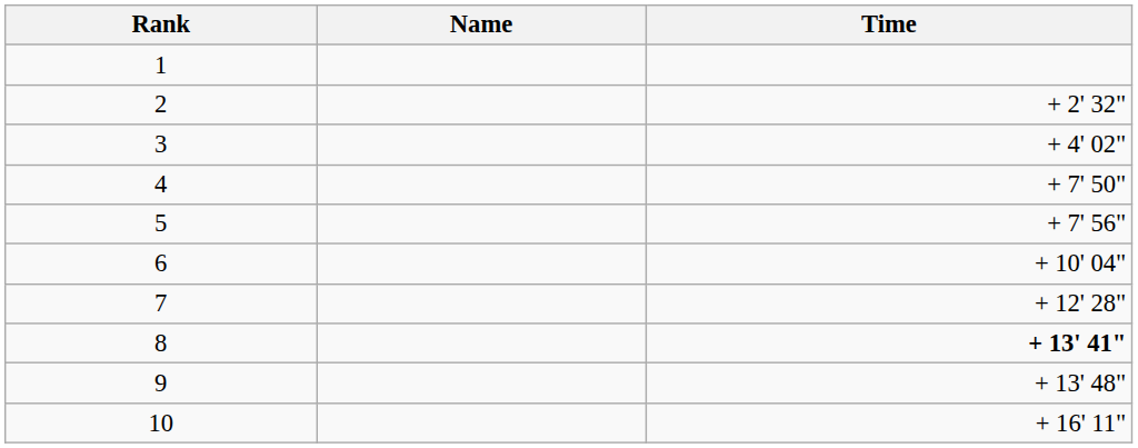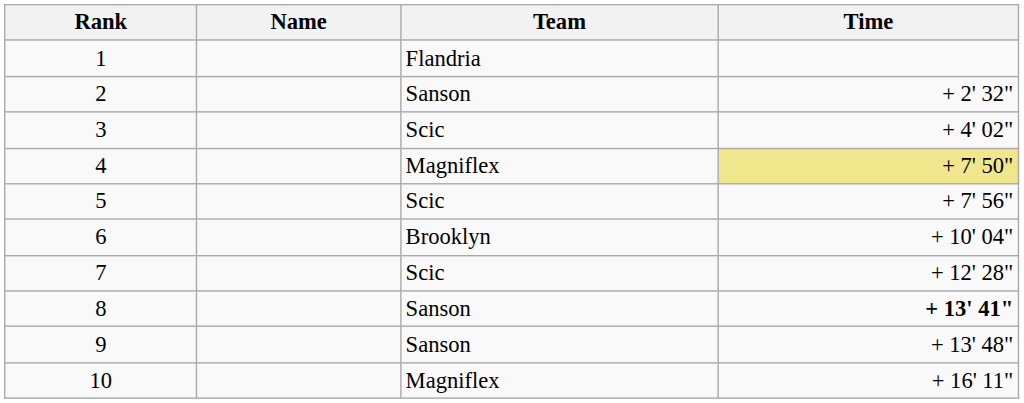+ column: Team | Flandria | Sanson | Scic | Magniflex | Scic | Brooklyn | Scic | Sanson | Sanson | Magniflex
4 | Time: no background -> khaki background
